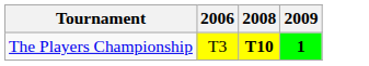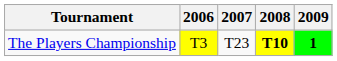+ column: 2007 | T23
